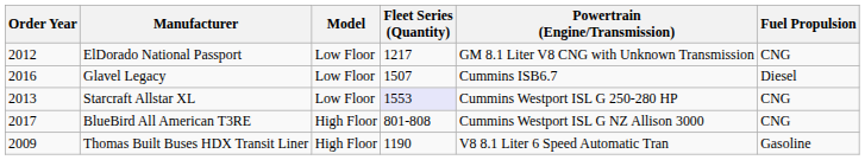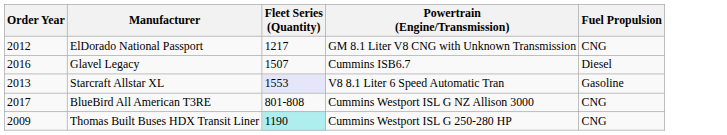- column: Model | Low Floor | Low Floor | Low Floor | High Floor | High Floor
Starcraft Allstar XL | Powertrain (Engine/Transmission): Cummins Westport ISL G 250-280 HP -> V8 8.1 Liter 6 Speed Automatic Tran
Starcraft Allstar XL | Fuel Propulsion: CNG -> Gasoline
Thomas Built Buses HDX Transit Liner | Fleet Series (Quantity): no background -> paleturquoise background
Thomas Built Buses HDX Transit Liner | Powertrain (Engine/Transmission): V8 8.1 Liter 6 Speed Automatic Tran -> Cummins Westport ISL G 250-280 HP
Thomas Built Buses HDX Transit Liner | Fuel Propulsion: Gasoline -> CNG
